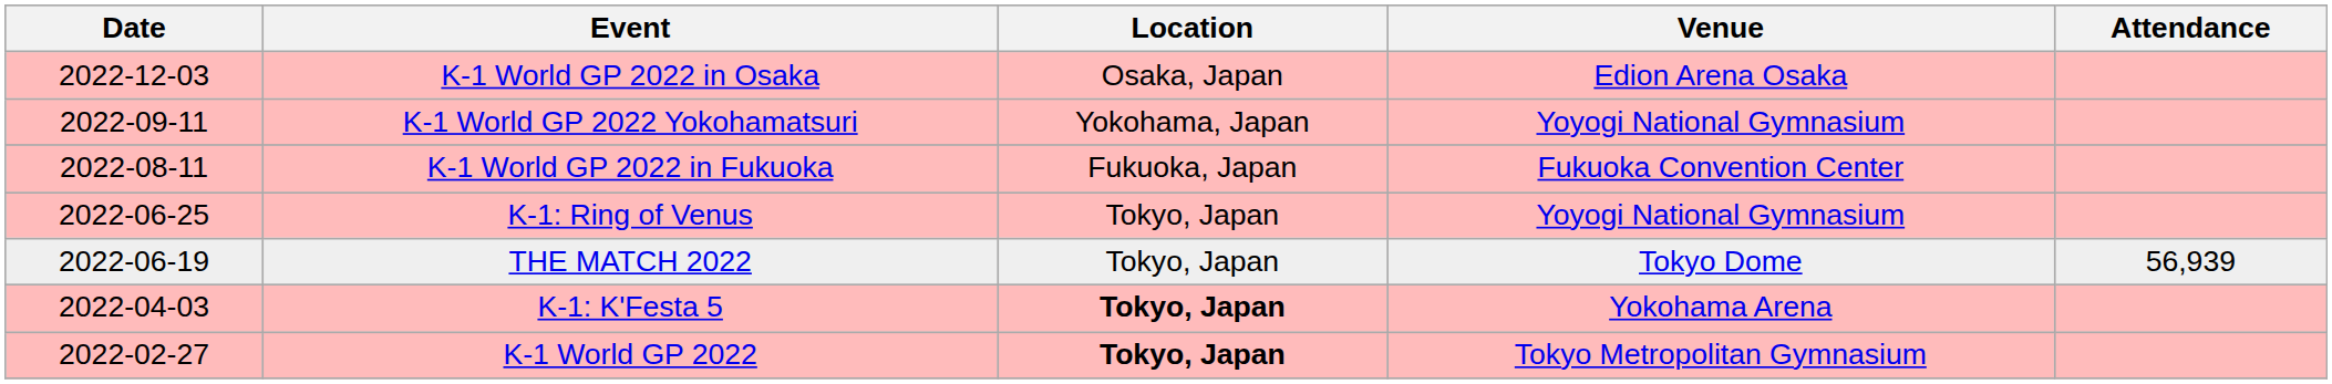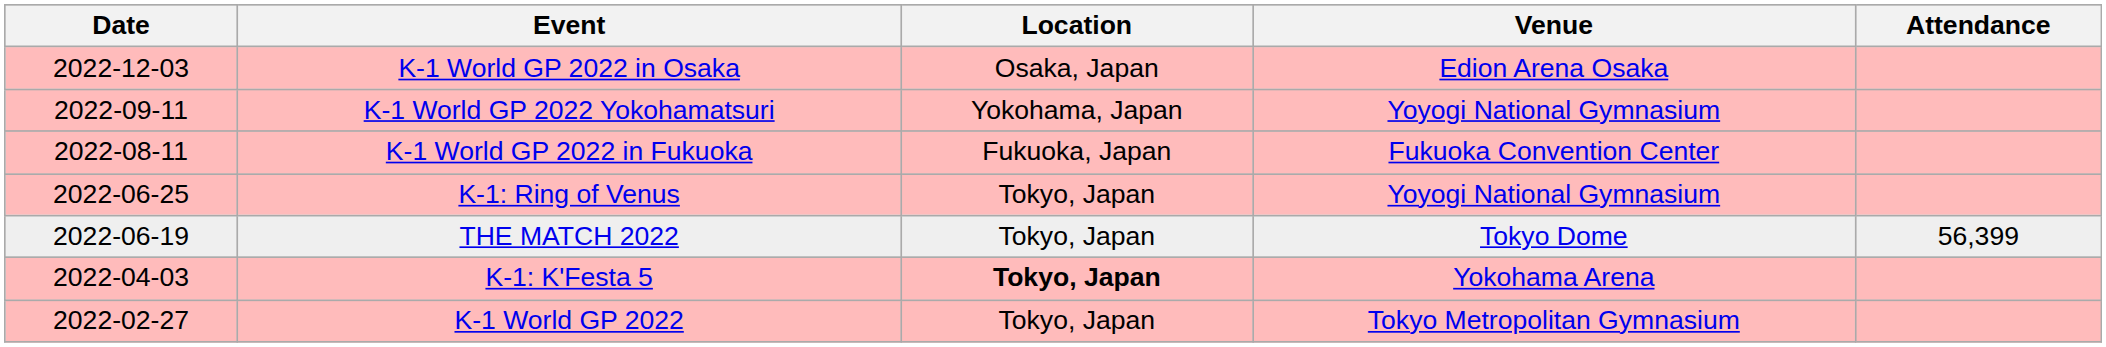THE MATCH 2022 | Attendance: 56,939 -> 56,399
K-1 World GP 2022 | Location: bold -> normal
